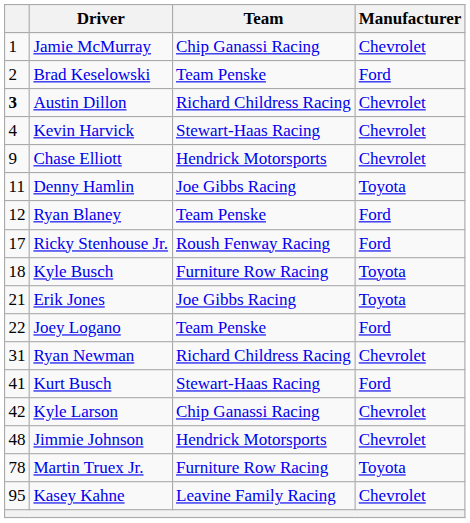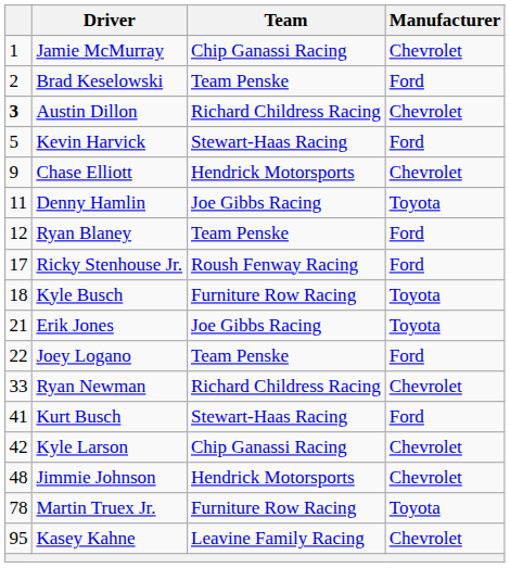Kevin Harvick | column 1: 4 -> 5
Kevin Harvick | Manufacturer: Chevrolet -> Ford
Ryan Newman | column 1: 31 -> 33
